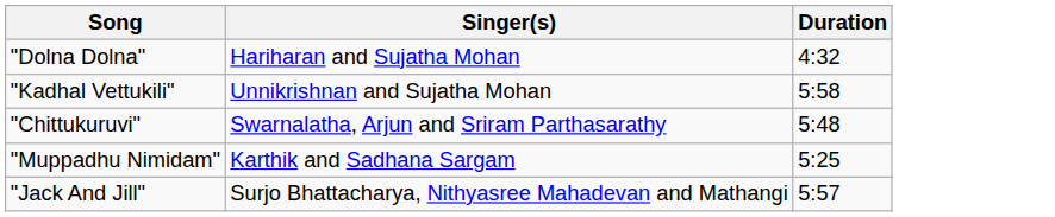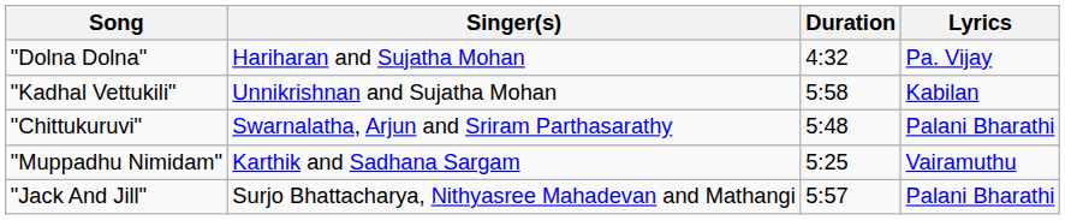+ column: Lyrics | Pa. Vijay | Kabilan | Palani Bharathi | Vairamuthu | Palani Bharathi
